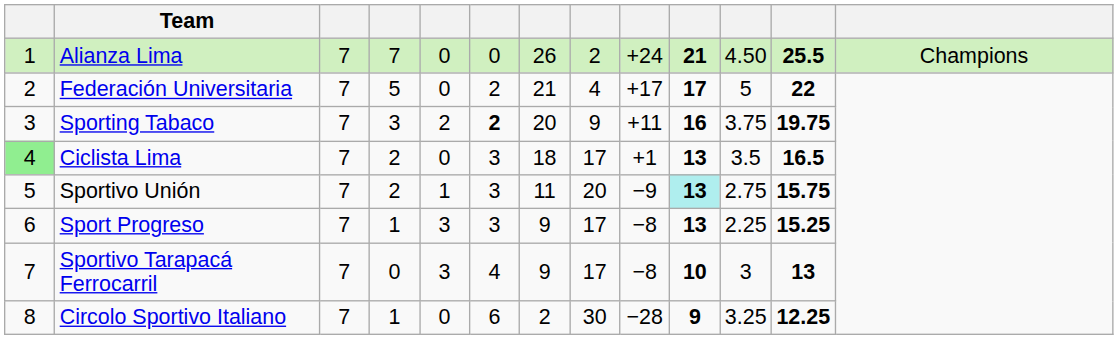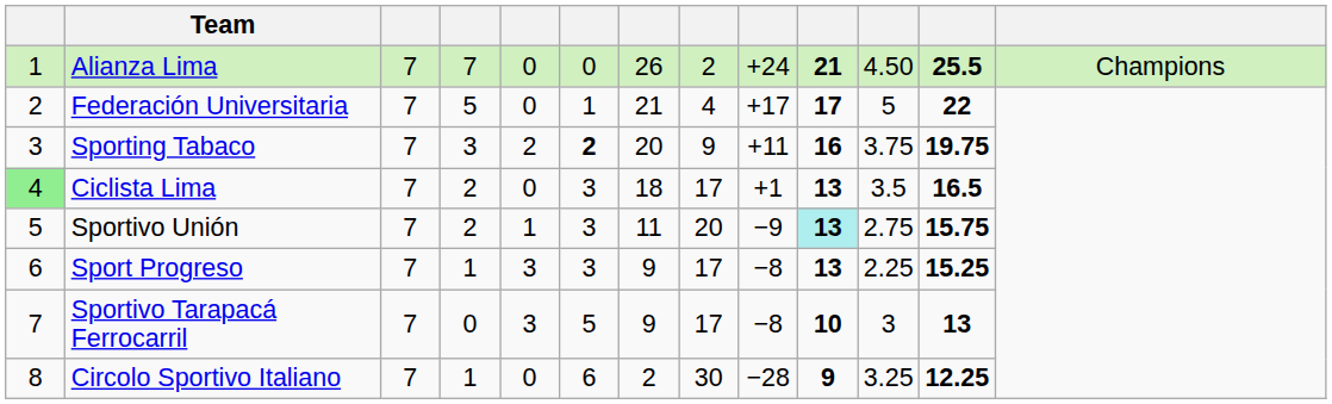Federación Universitaria | column 6: 2 -> 1
Sportivo Tarapacá Ferrocarril | column 6: 4 -> 5
